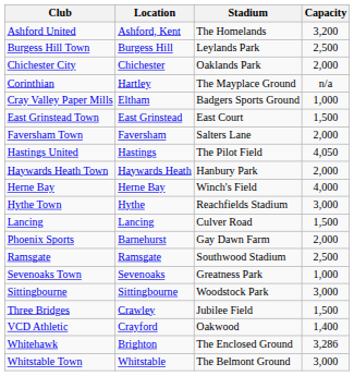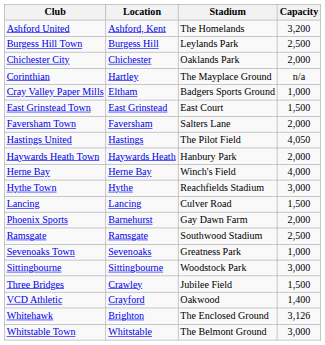Whitehawk | Capacity: 3,286 -> 3,126
